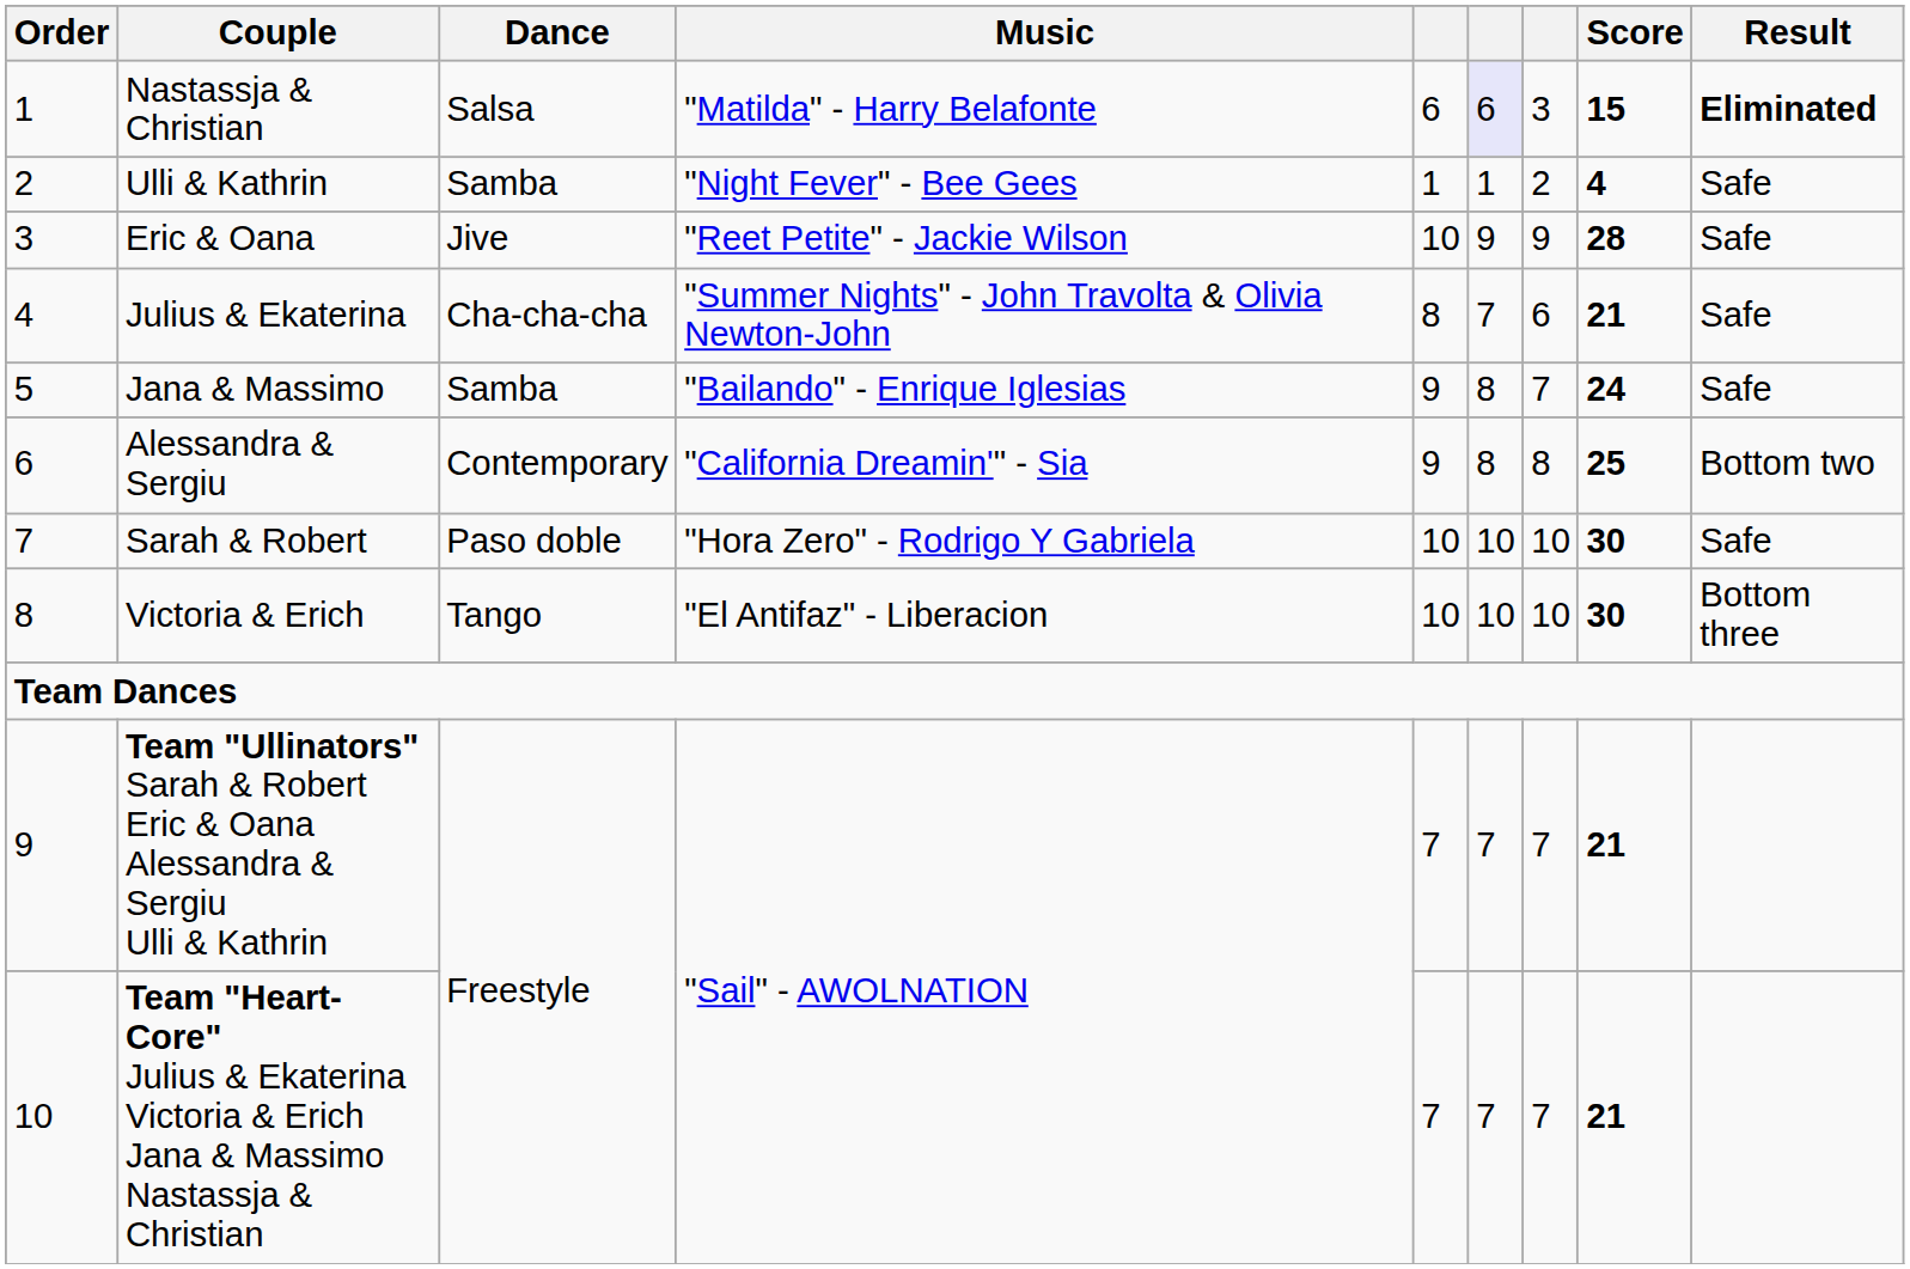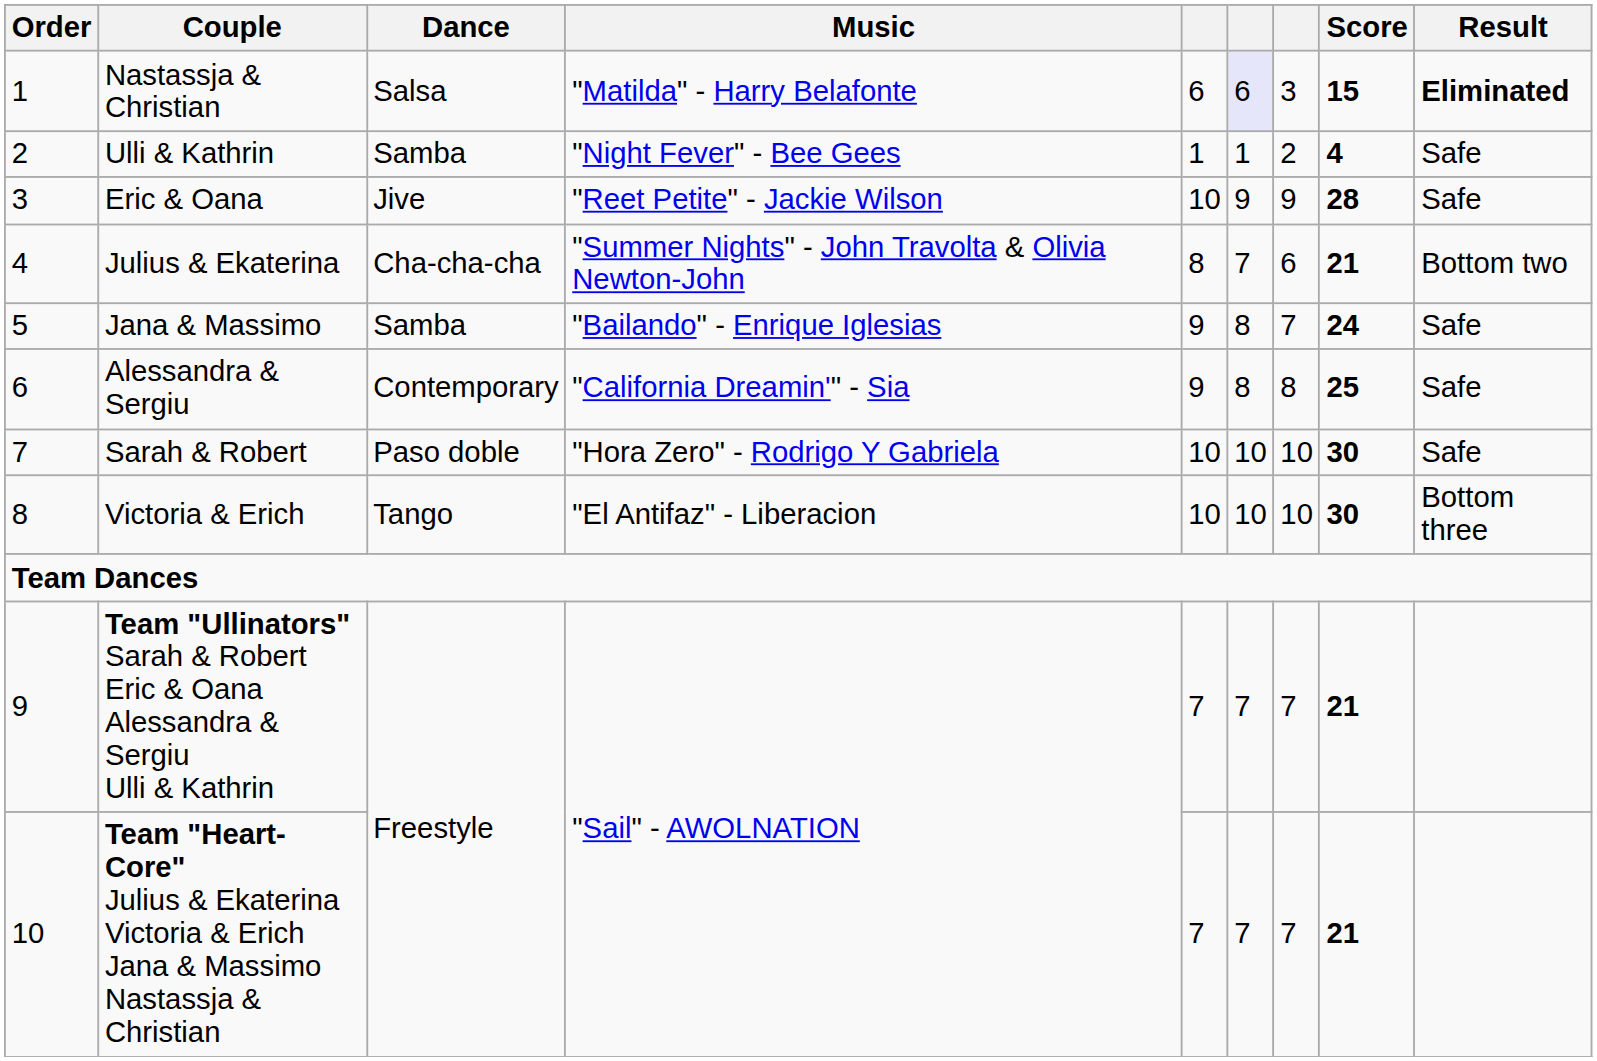Julius & Ekaterina | Result: Safe -> Bottom two
Alessandra & Sergiu | Result: Bottom two -> Safe
